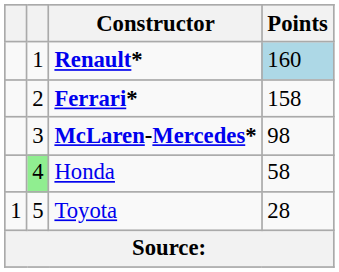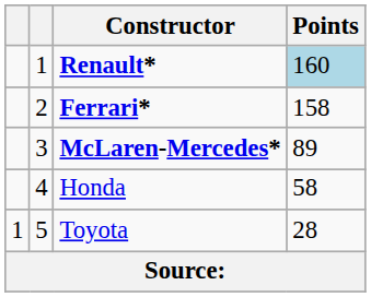McLaren-Mercedes* | Points: 98 -> 89
Honda | column 2: lightgreen background -> no background
